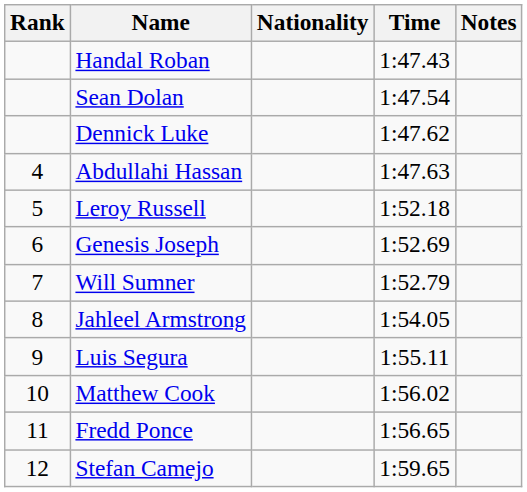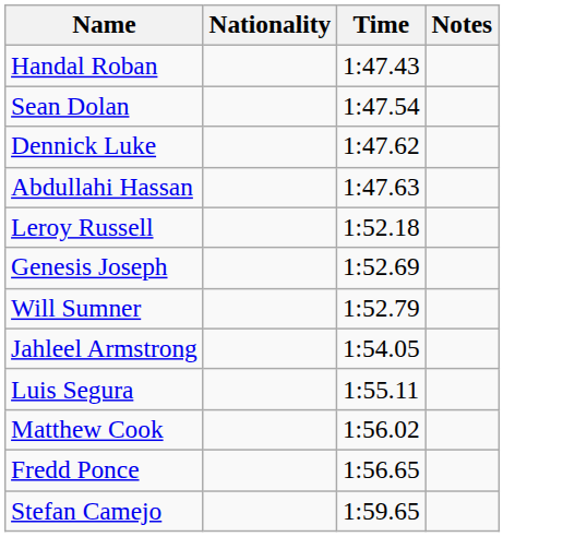- column: Rank | 4 | 5 | 6 | 7 | 8 | 9 | 10 | 11 | 12
